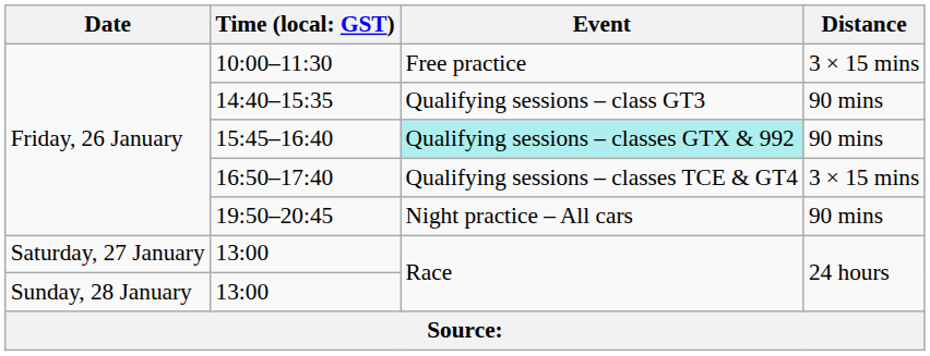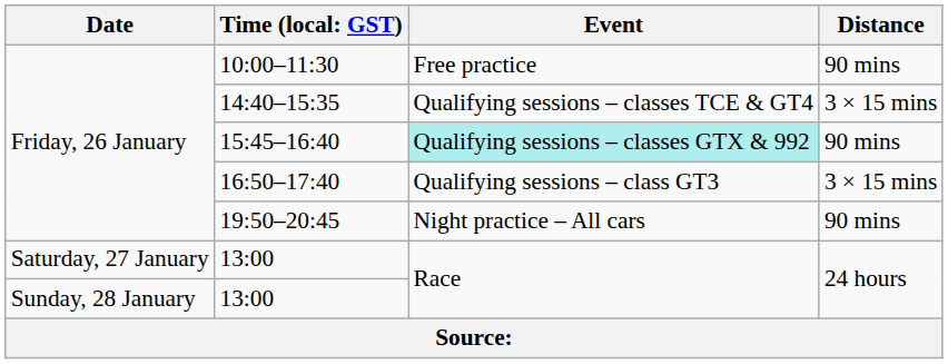10:00–11:30 | Distance: 3 × 15 mins -> 90 mins
14:40–15:35 | Event: Qualifying sessions – class GT3 -> Qualifying sessions – classes TCE & GT4
14:40–15:35 | Distance: 90 mins -> 3 × 15 mins
16:50–17:40 | Event: Qualifying sessions – classes TCE & GT4 -> Qualifying sessions – class GT3
